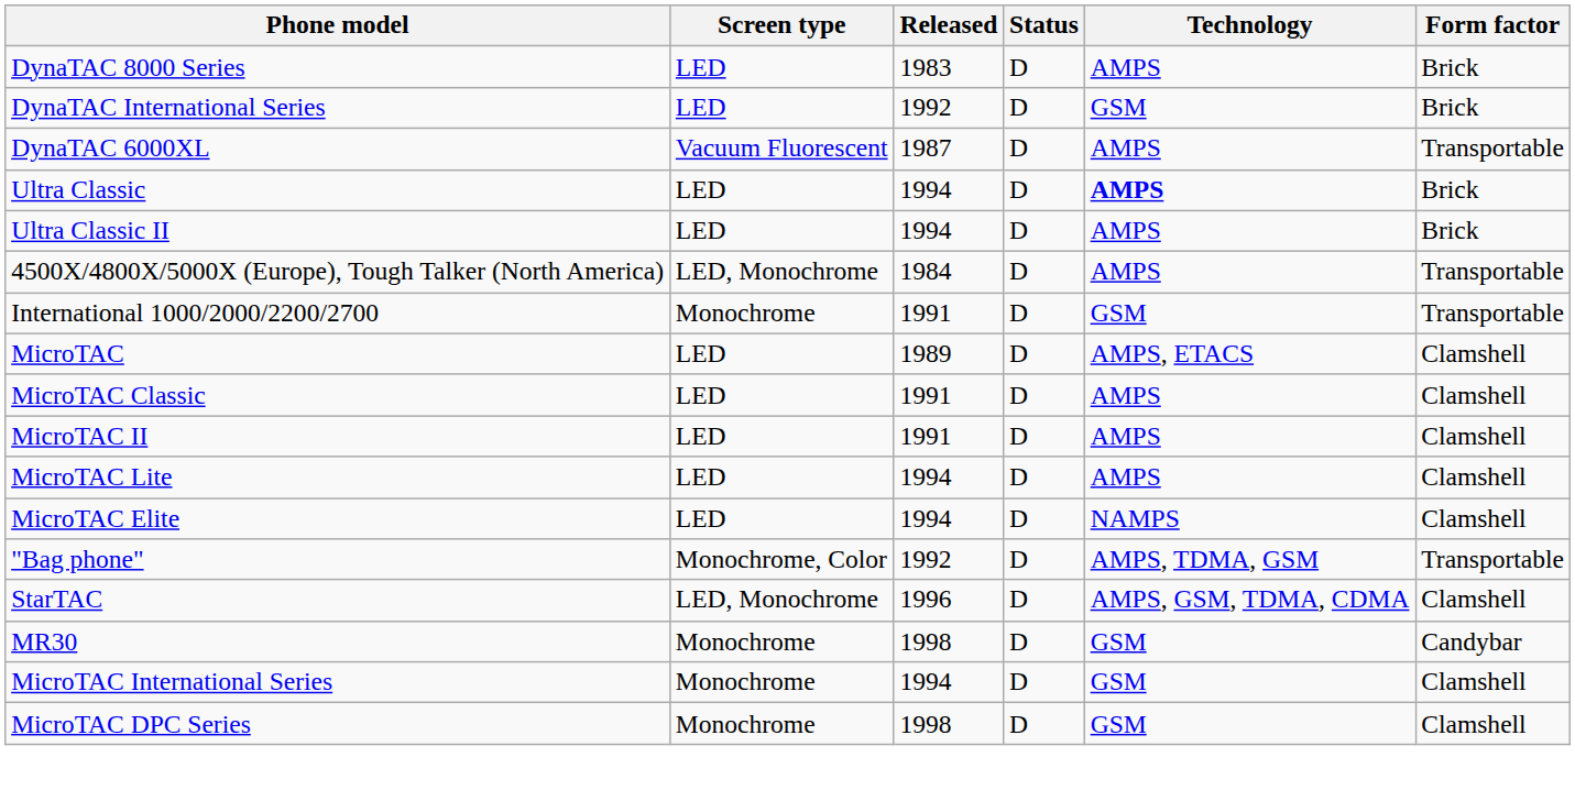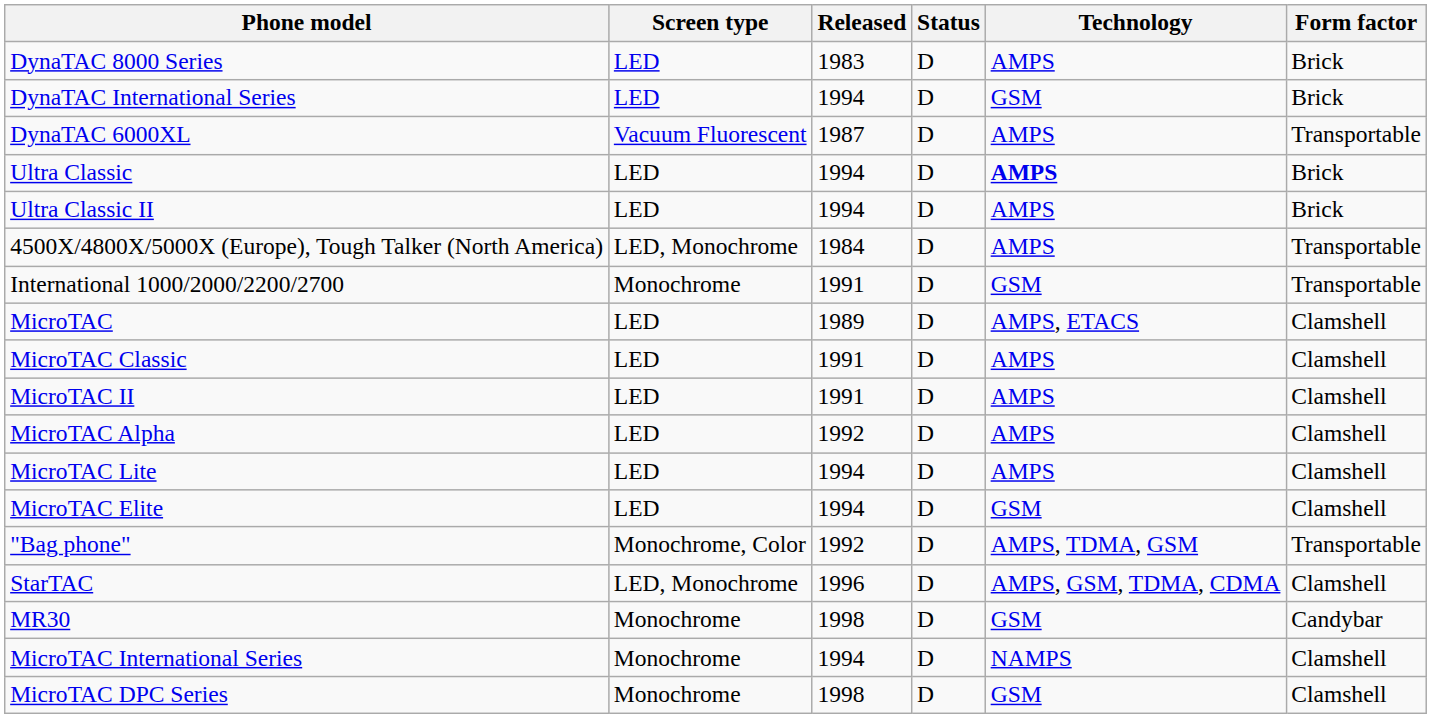DynaTAC International Series | Released: 1992 -> 1994
+ row: MicroTAC Alpha | LED | 1992 | D | AMPS | Clamshell
MicroTAC Elite | Technology: NAMPS -> GSM
MicroTAC International Series | Technology: GSM -> NAMPS
